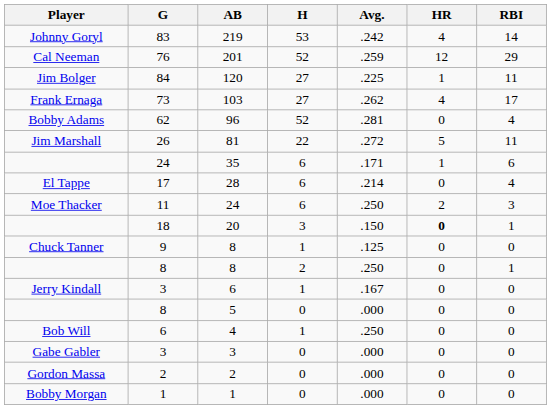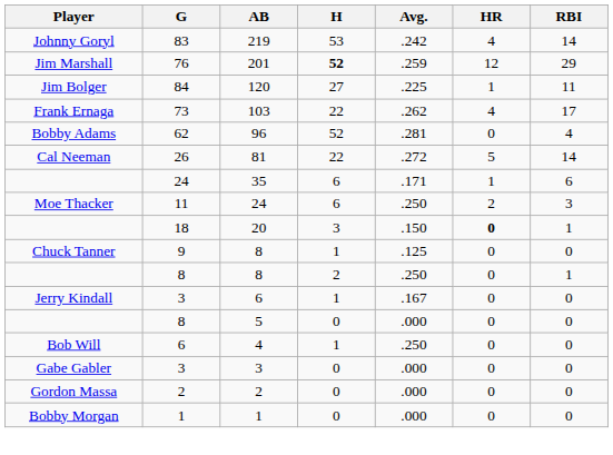201 | Player: Cal Neeman -> Jim Marshall
201 | H: normal -> bold
103 | H: 27 -> 22
81 | Player: Jim Marshall -> Cal Neeman
81 | RBI: 11 -> 14
- row: El Tappe | 17 | 28 | 6 | .214 | 0 | 4
